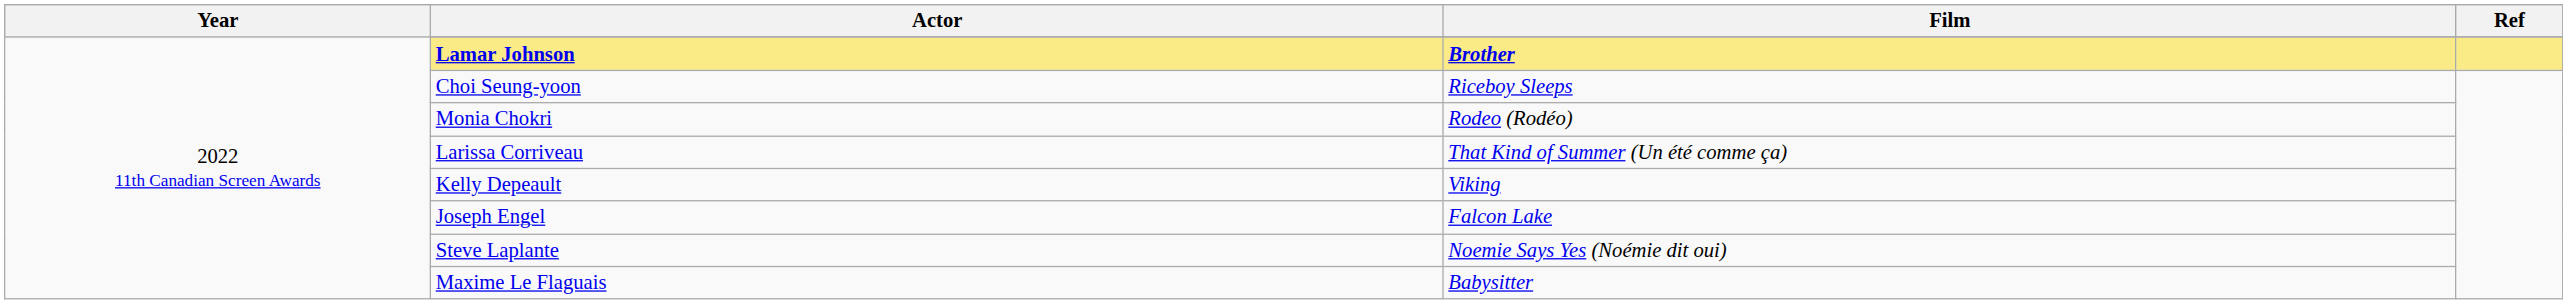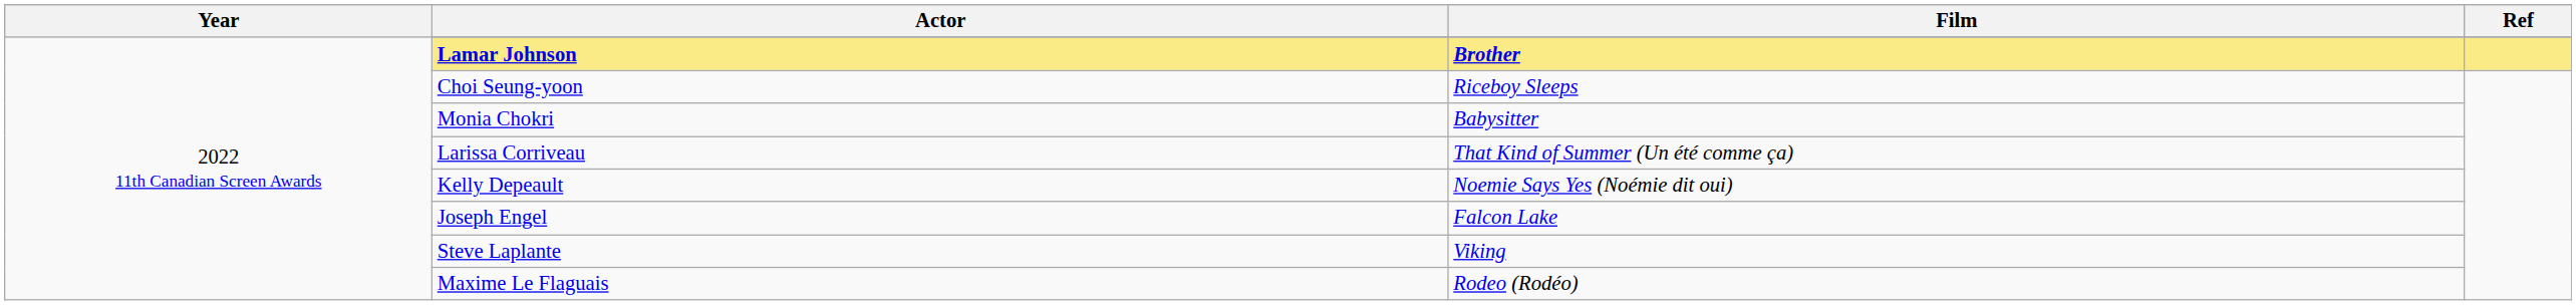Monia Chokri | Film: Rodeo (Rodéo) -> Babysitter
Kelly Depeault | Film: Viking -> Noemie Says Yes (Noémie dit oui)
Steve Laplante | Film: Noemie Says Yes (Noémie dit oui) -> Viking
Maxime Le Flaguais | Film: Babysitter -> Rodeo (Rodéo)
